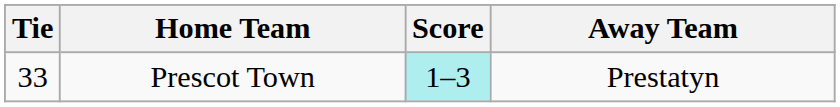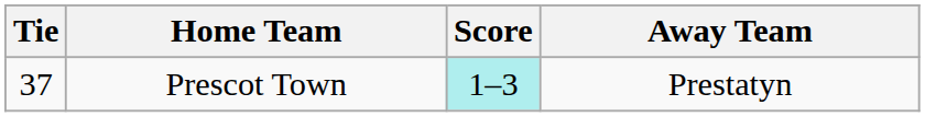Prescot Town | Tie: 33 -> 37
